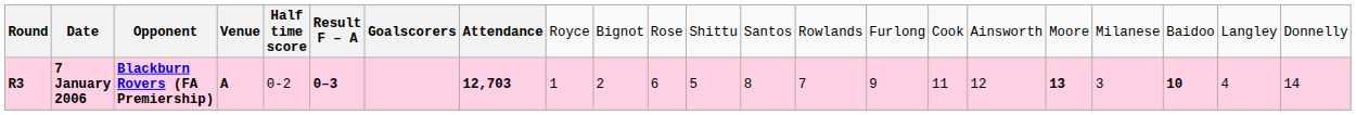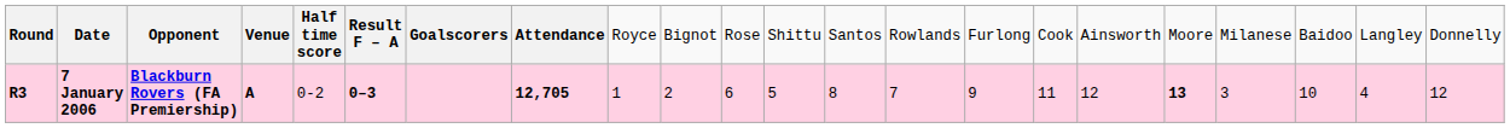7 January 2006 | column 8: 12,703 -> 12,705
7 January 2006 | column 20: bold -> normal
7 January 2006 | column 22: 14 -> 12
